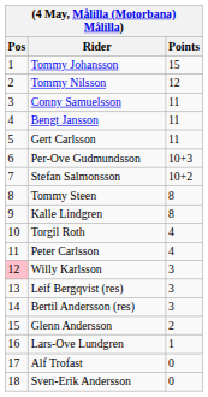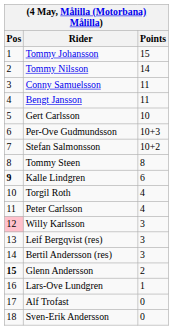Tommy Nilsson | Points: 12 -> 14
Gert Carlsson | Points: 11 -> 10
Kalle Lindgren | Pos: normal -> bold
Kalle Lindgren | Points: 8 -> 6
Glenn Andersson | Pos: normal -> bold
